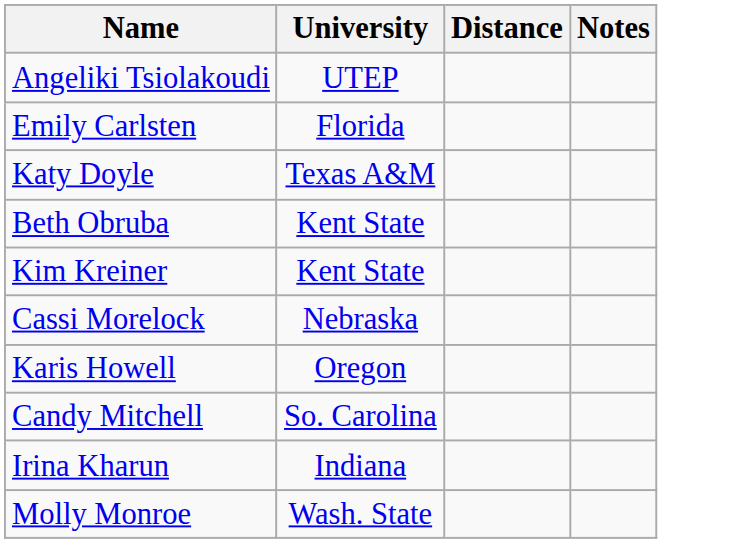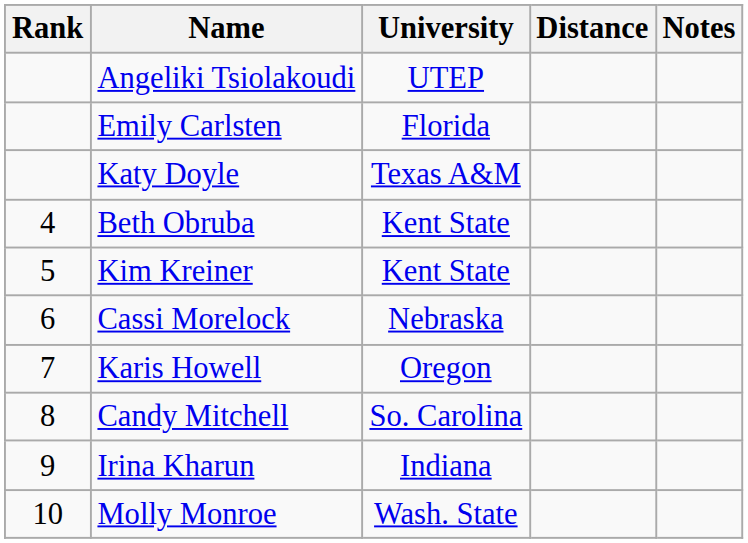+ column: Rank | 4 | 5 | 6 | 7 | 8 | 9 | 10
